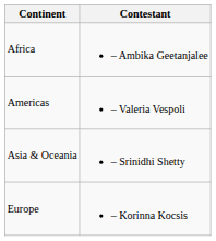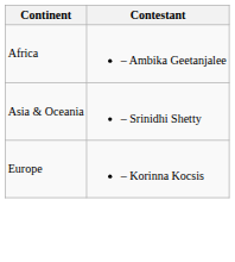- row: Americas | – Valeria Vespoli
